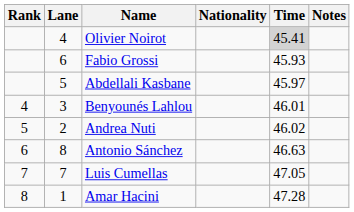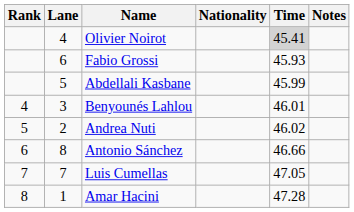Abdellali Kasbane | Time: 45.97 -> 45.99
Antonio Sánchez | Time: 46.63 -> 46.66
